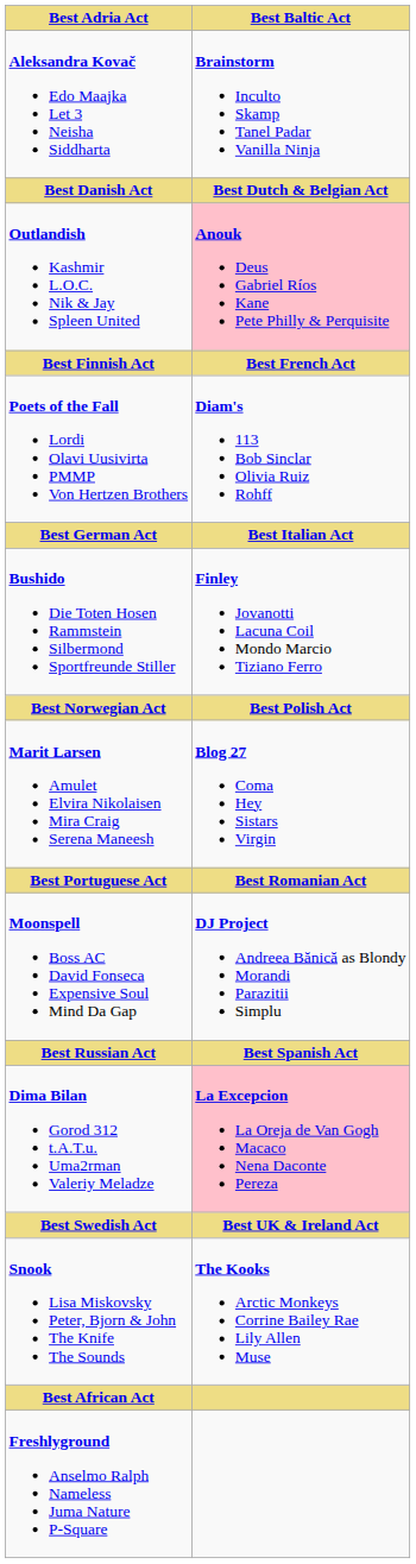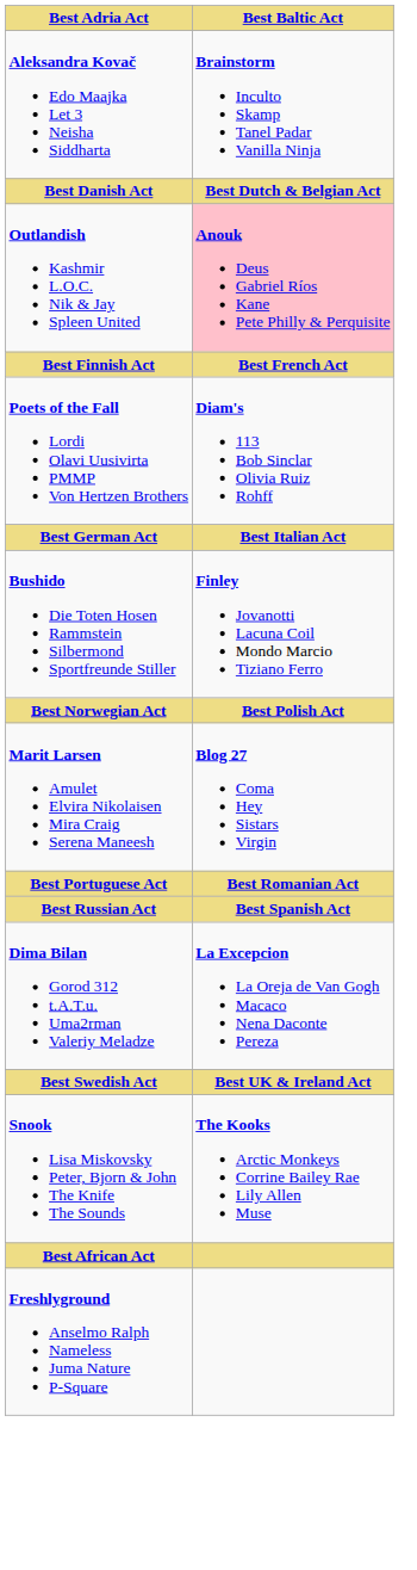- row: Moonspell Boss AC David Fonseca Expensive Soul Mind Da Gap | DJ Project Andreea Bănică as Blondy Morandi Parazitii Simplu
Dima Bilan Gorod 312 t.A.T.u. Uma2rman Valeriy Meladze | Best Baltic Act: pink background -> no background
